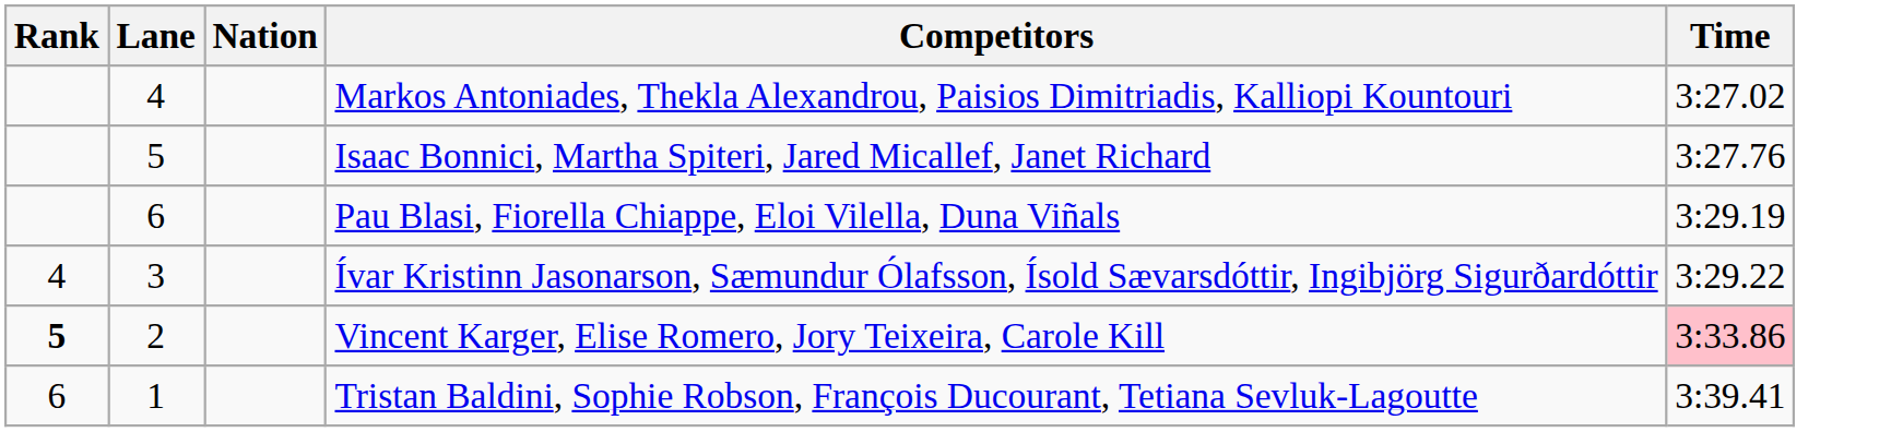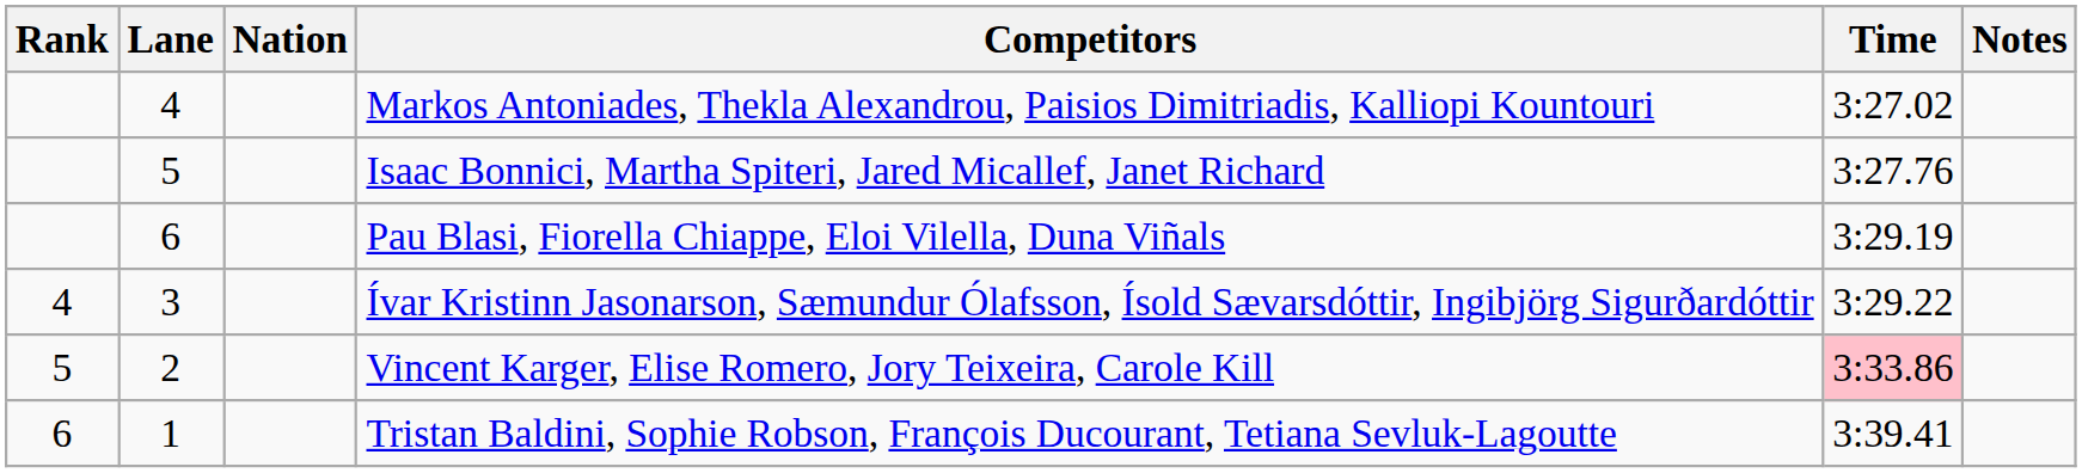+ column: Notes
Vincent Karger, Elise Romero, Jory Teixeira, Carole Kill | Rank: bold -> normal
